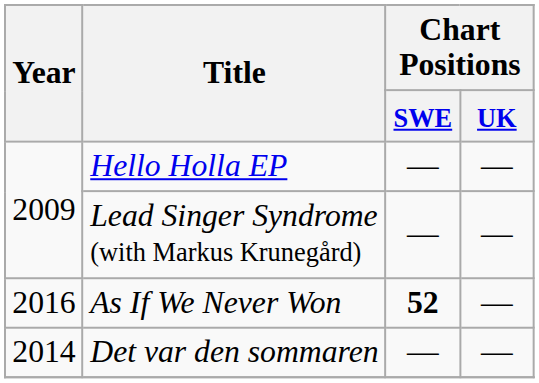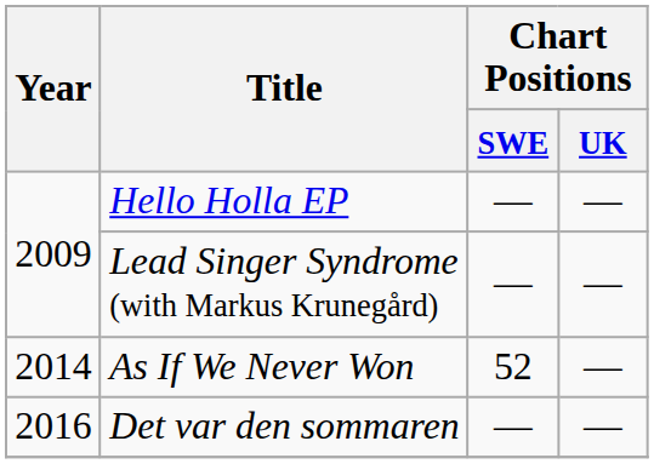As If We Never Won | Year: 2016 -> 2014
As If We Never Won | Chart Positions / SWE: bold -> normal
Det var den sommaren | Year: 2014 -> 2016
